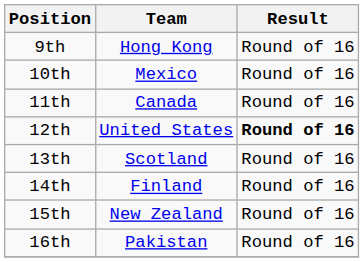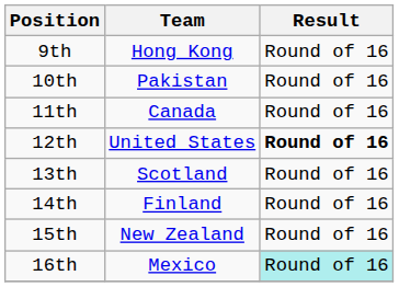10th | Team: Mexico -> Pakistan
16th | Team: Pakistan -> Mexico
16th | Result: no background -> paleturquoise background
